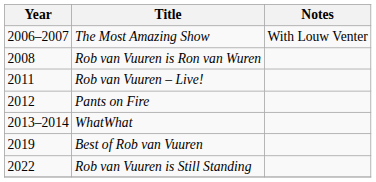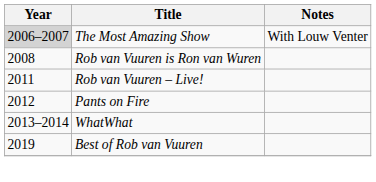The Most Amazing Show | Year: no background -> lightgrey background
- row: 2022 | Rob van Vuuren is Still Standing
